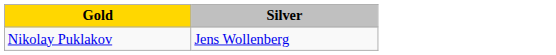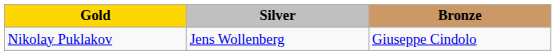+ column: Bronze | Giuseppe Cindolo
